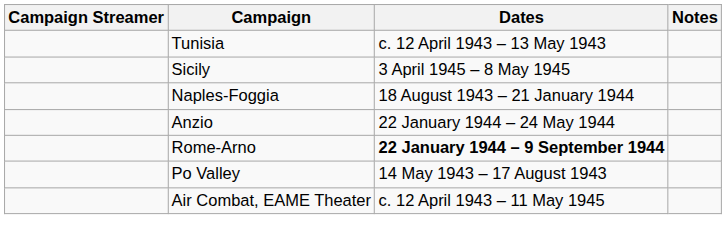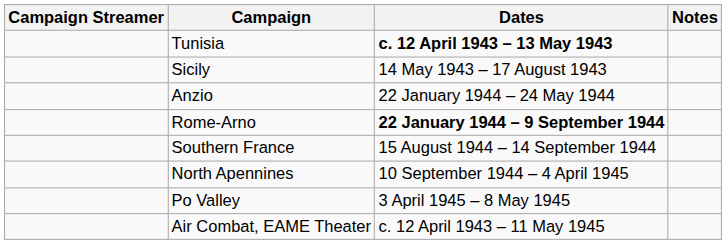Tunisia | Dates: normal -> bold
Sicily | Dates: 3 April 1945 – 8 May 1945 -> 14 May 1943 – 17 August 1943
- row: Naples-Foggia | 18 August 1943 – 21 January 1944
+ row: Southern France | 15 August 1944 – 14 September 1944
+ row: North Apennines | 10 September 1944 – 4 April 1945
Po Valley | Dates: 14 May 1943 – 17 August 1943 -> 3 April 1945 – 8 May 1945
